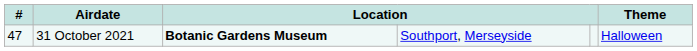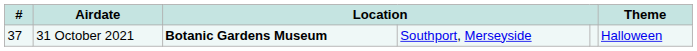31 October 2021 | #: 47 -> 37
